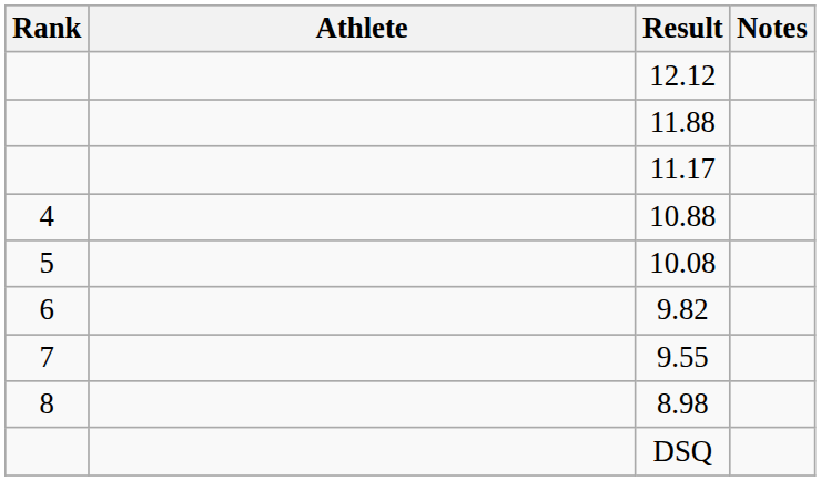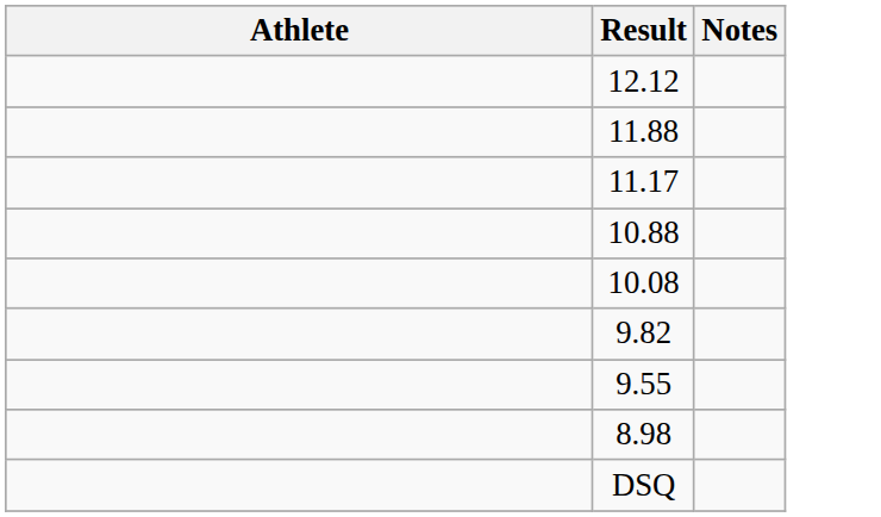- column: Rank | 4 | 5 | 6 | 7 | 8
